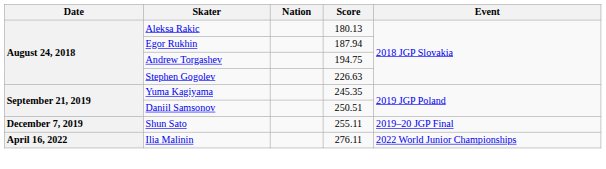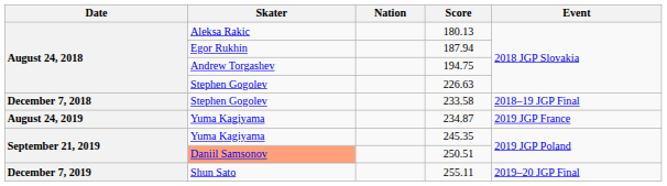+ row: December 7, 2018 | Stephen Gogolev | 233.58 | 2018–19 JGP Final
+ row: August 24, 2019 | Yuma Kagiyama | 234.87 | 2019 JGP France
250.51 | Skater: no background -> lightsalmon background
- row: April 16, 2022 | Ilia Malinin | 276.11 | 2022 World Junior Championships
